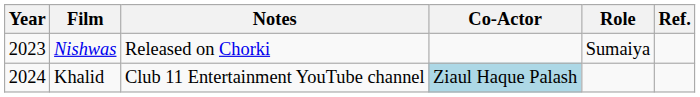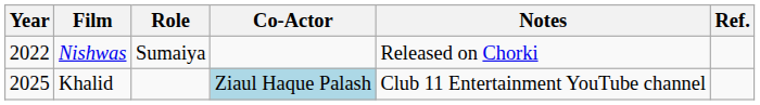columns swapped: Role <-> Notes
Nishwas | Year: 2023 -> 2022
Khalid | Year: 2024 -> 2025
